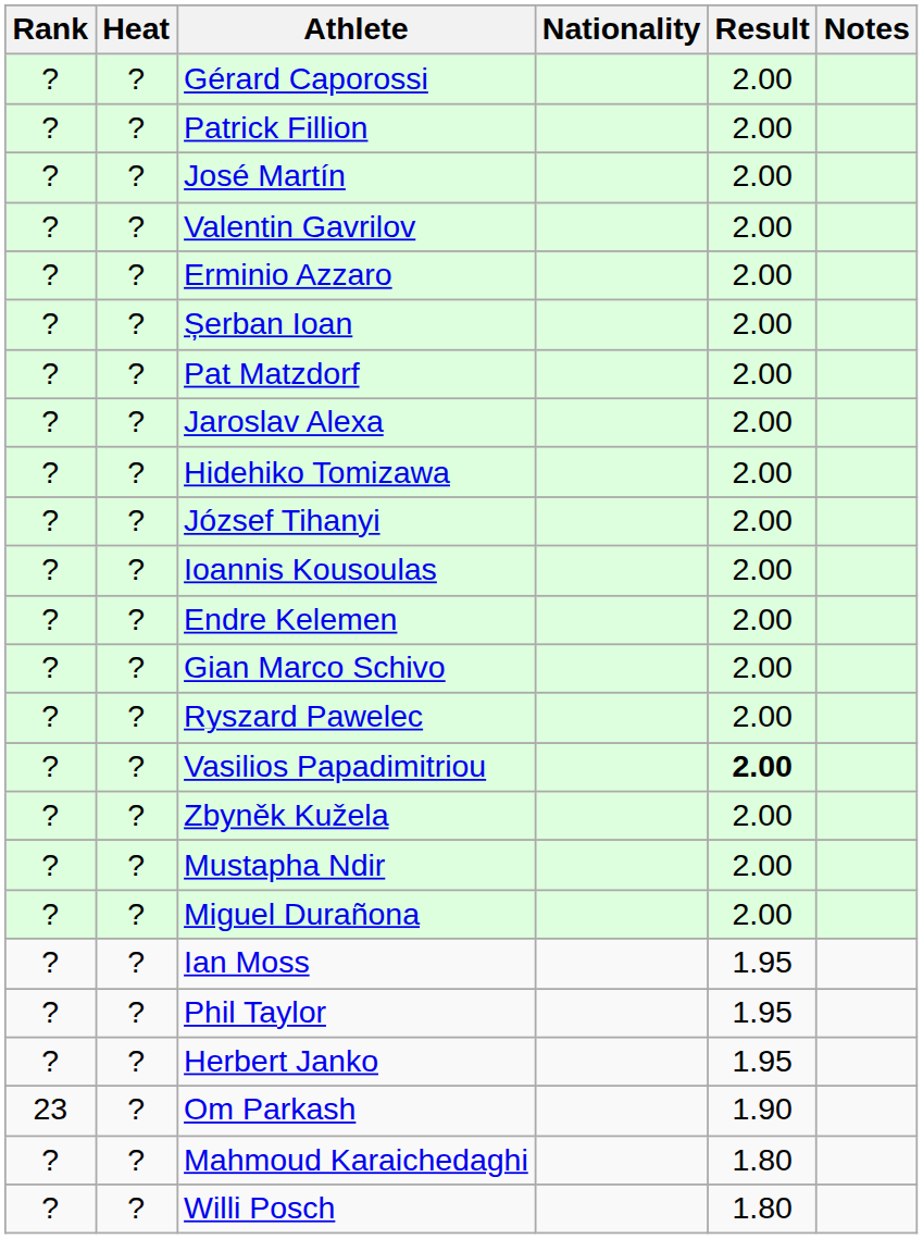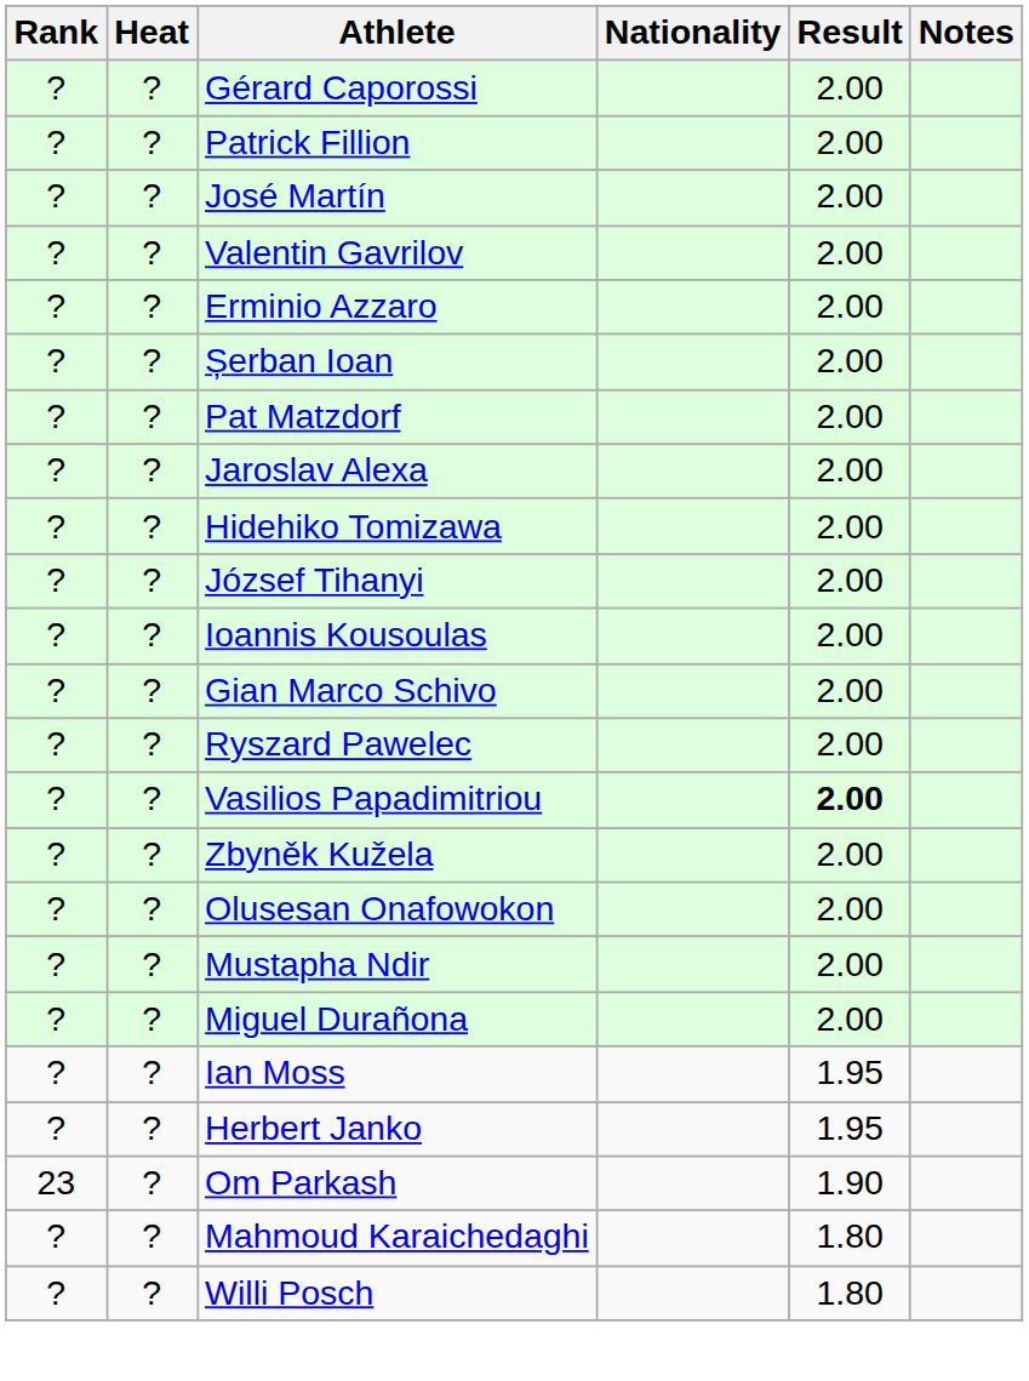- row: ? | ? | Endre Kelemen | 2.00
+ row: ? | ? | Olusesan Onafowokon | 2.00
- row: ? | ? | Phil Taylor | 1.95
